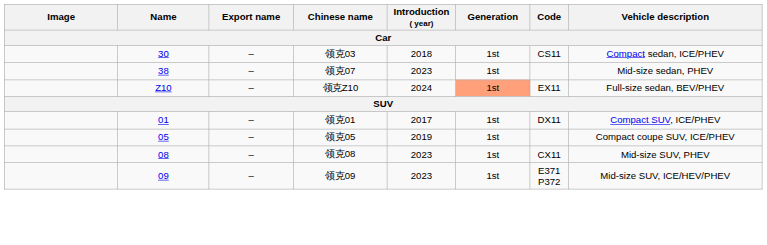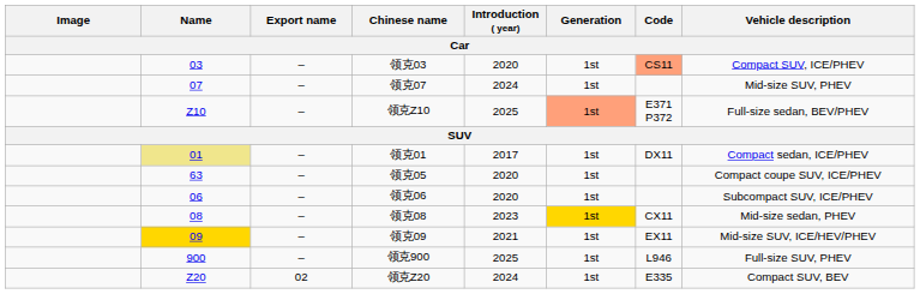领克03 | Name: 30 -> 03
领克03 | Introduction ( year): 2018 -> 2020
领克03 | Code: no background -> lightsalmon background
领克03 | Vehicle description: Compact sedan, ICE/PHEV -> Compact SUV, ICE/PHEV
领克07 | Name: 38 -> 07
领克07 | Introduction ( year): 2023 -> 2024
领克07 | Vehicle description: Mid-size sedan, PHEV -> Mid-size SUV, PHEV
领克Z10 | Introduction ( year): 2024 -> 2025
领克Z10 | Code: EX11 -> E371 P372
领克01 | Name: no background -> khaki background
领克01 | Vehicle description: Compact SUV, ICE/PHEV -> Compact sedan, ICE/PHEV
领克05 | Name: 05 -> 63
领克05 | Introduction ( year): 2019 -> 2020
+ row: 06 | – | 领克06 | 2020 | 1st | Subcompact SUV, ICE/PHEV
领克08 | Generation: no background -> gold background
领克08 | Vehicle description: Mid-size SUV, PHEV -> Mid-size sedan, PHEV
领克09 | Name: no background -> gold background
领克09 | Introduction ( year): 2023 -> 2021
领克09 | Code: E371 P372 -> EX11
+ row: 900 | – | 领克900 | 2025 | 1st | L946 | Full-size SUV, PHEV
+ row: Z20 | 02 | 领克Z20 | 2024 | 1st | E335 | Compact SUV, BEV
